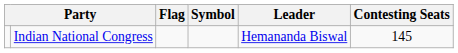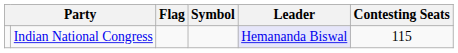Indian National Congress | Leader: no background -> lavender background
Indian National Congress | Contesting Seats: 145 -> 115
